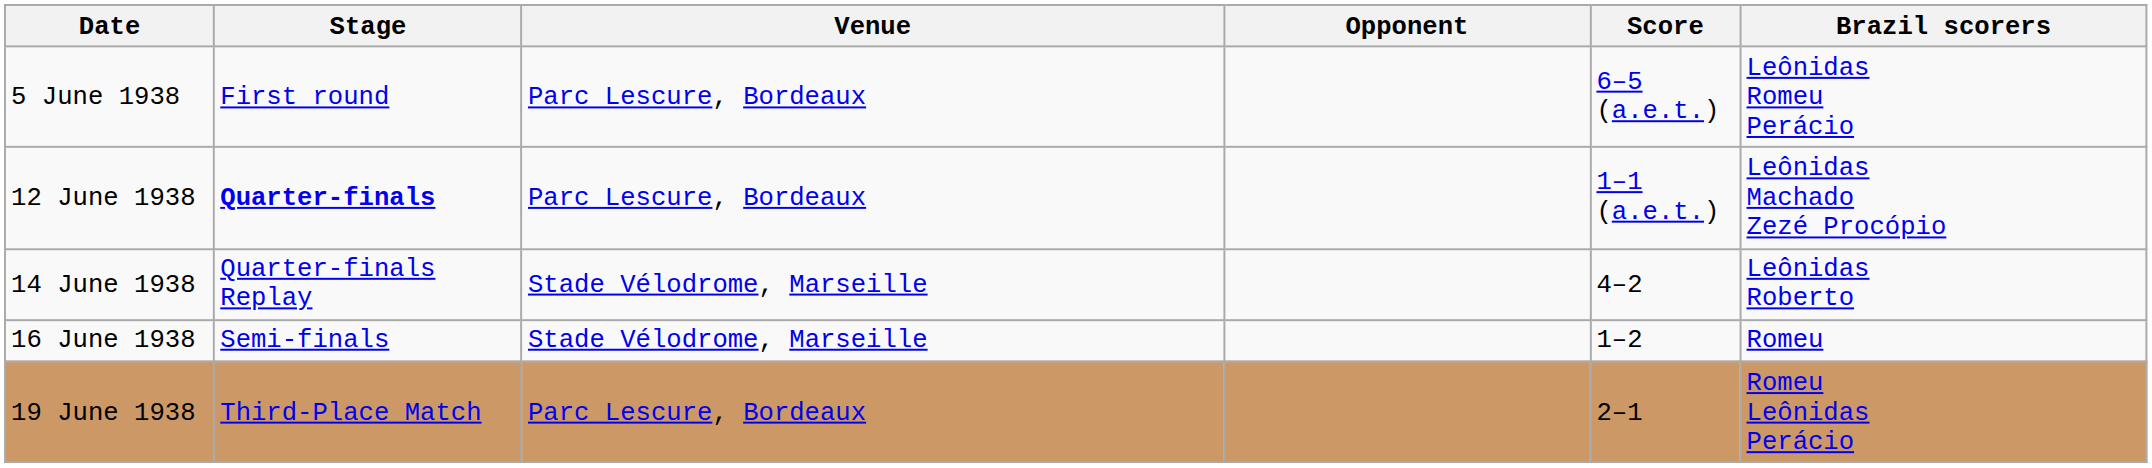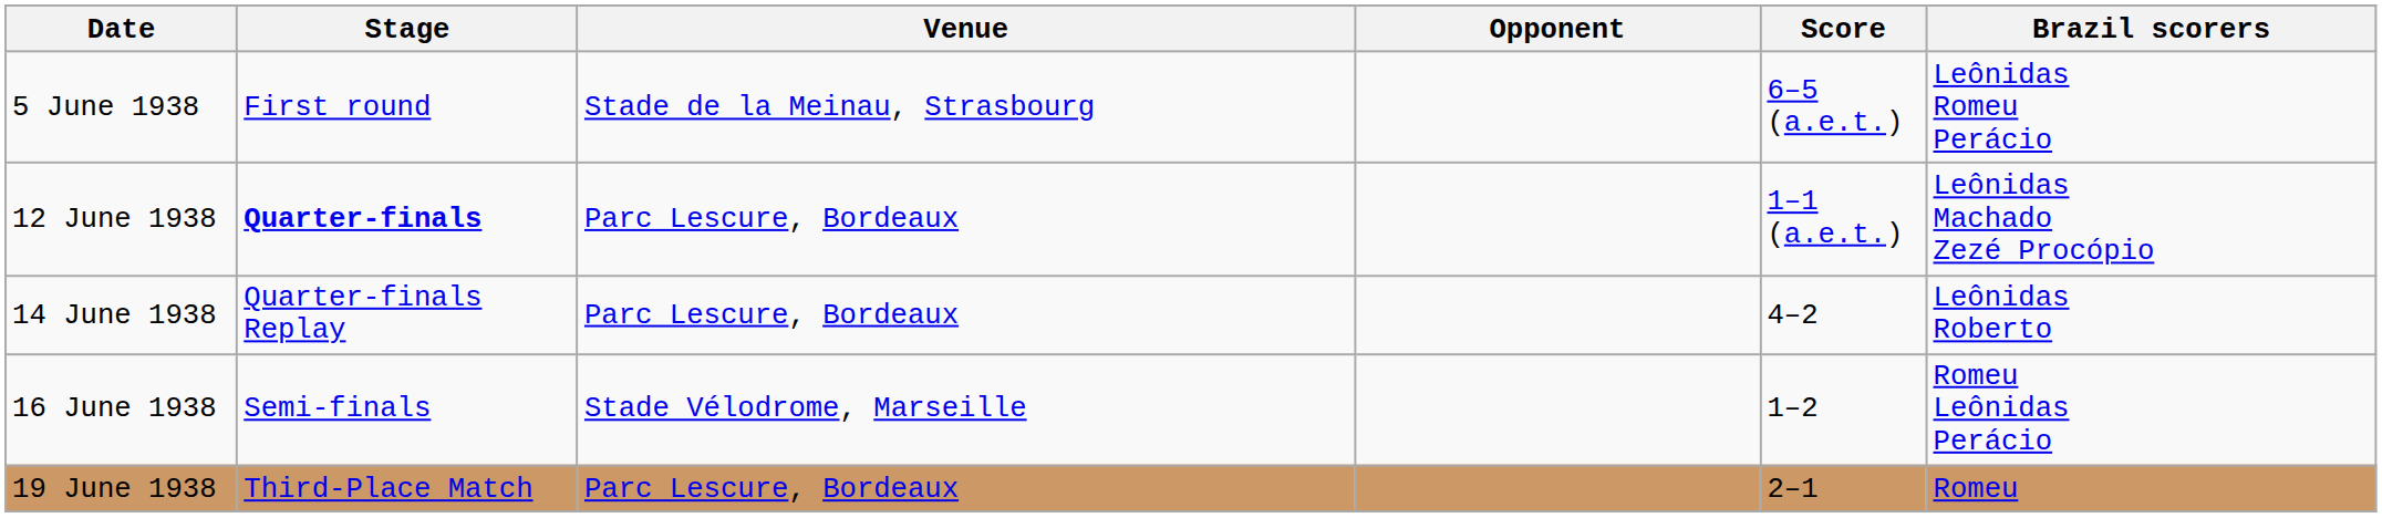5 June 1938 | Venue: Parc Lescure, Bordeaux -> Stade de la Meinau, Strasbourg
14 June 1938 | Venue: Stade Vélodrome, Marseille -> Parc Lescure, Bordeaux
16 June 1938 | Brazil scorers: Romeu -> Romeu Leônidas Perácio
19 June 1938 | Brazil scorers: Romeu Leônidas Perácio -> Romeu
